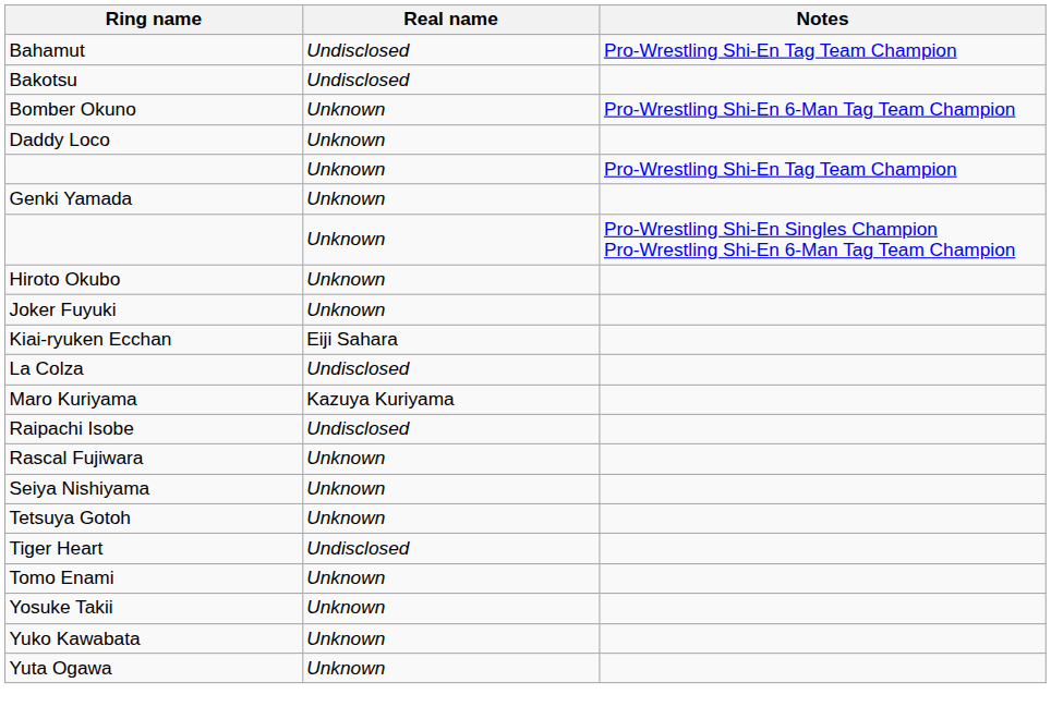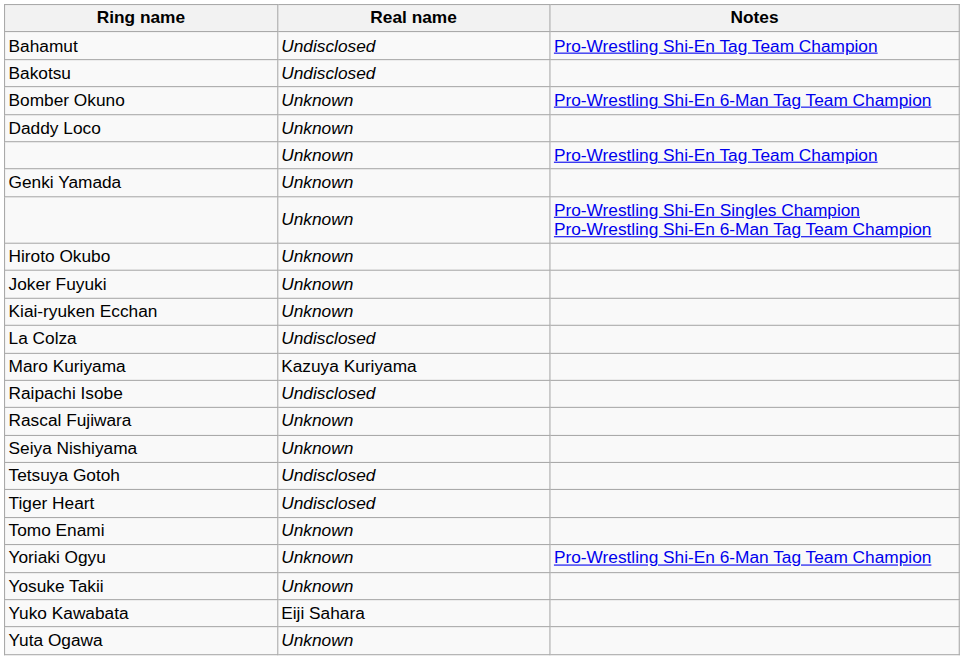Kiai-ryuken Ecchan | Real name: Eiji Sahara -> Unknown
Tetsuya Gotoh | Real name: Unknown -> Undisclosed
+ row: Yoriaki Ogyu | Unknown | Pro-Wrestling Shi-En 6-Man Tag Team Champion
Yuko Kawabata | Real name: Unknown -> Eiji Sahara
